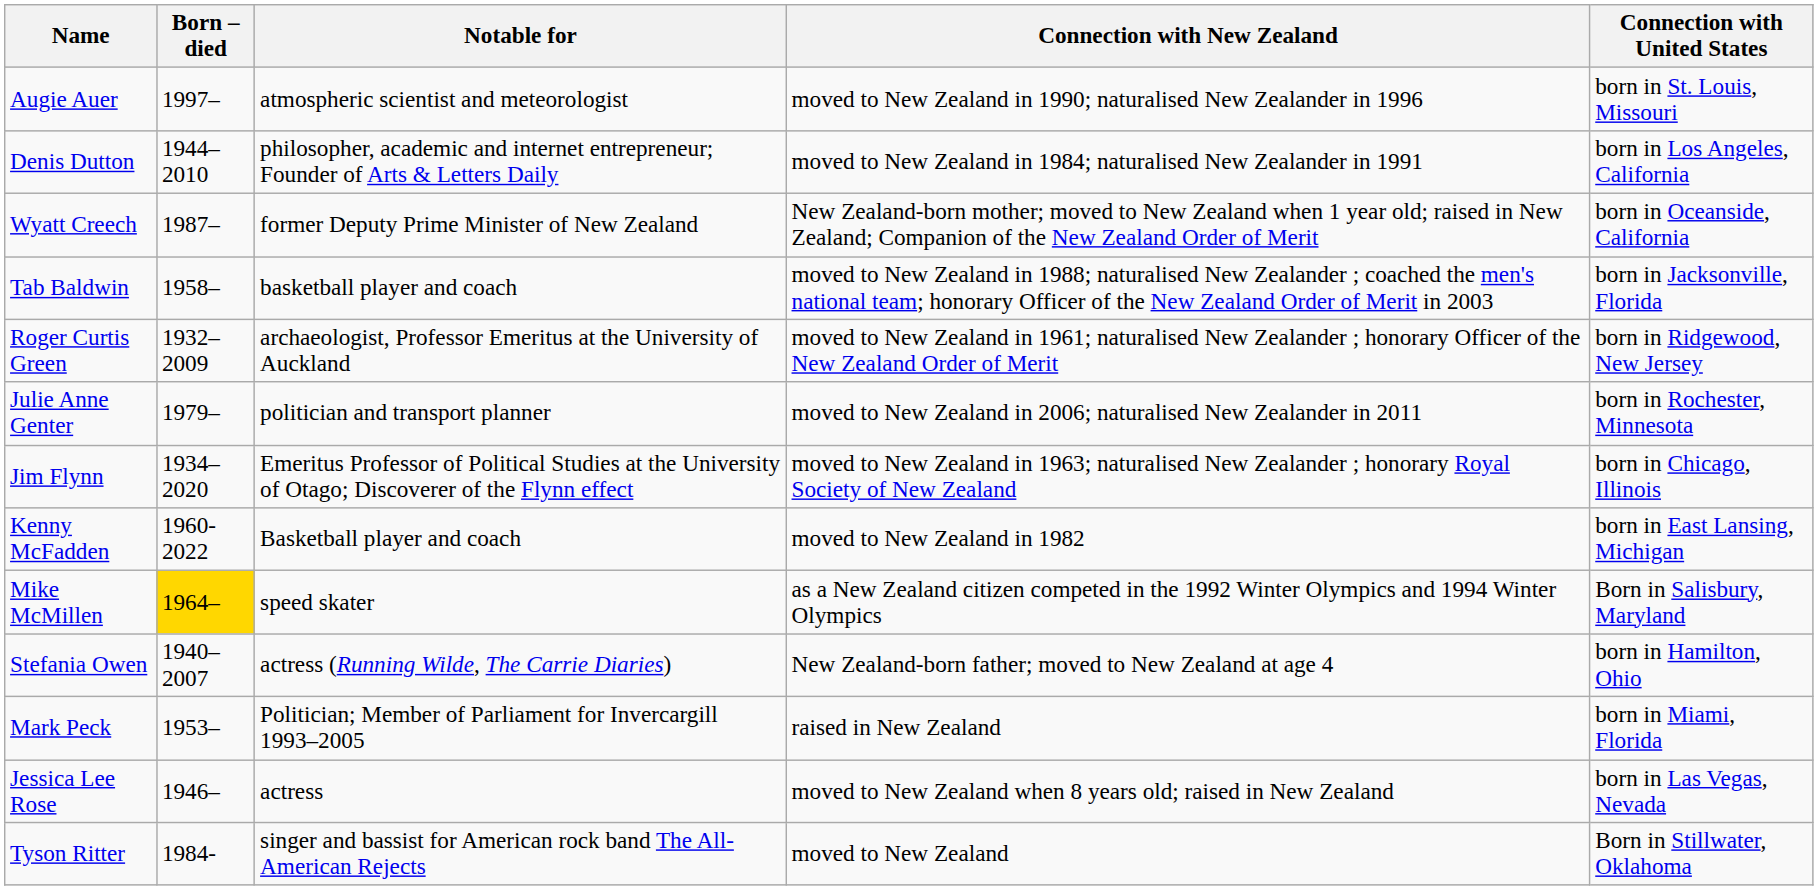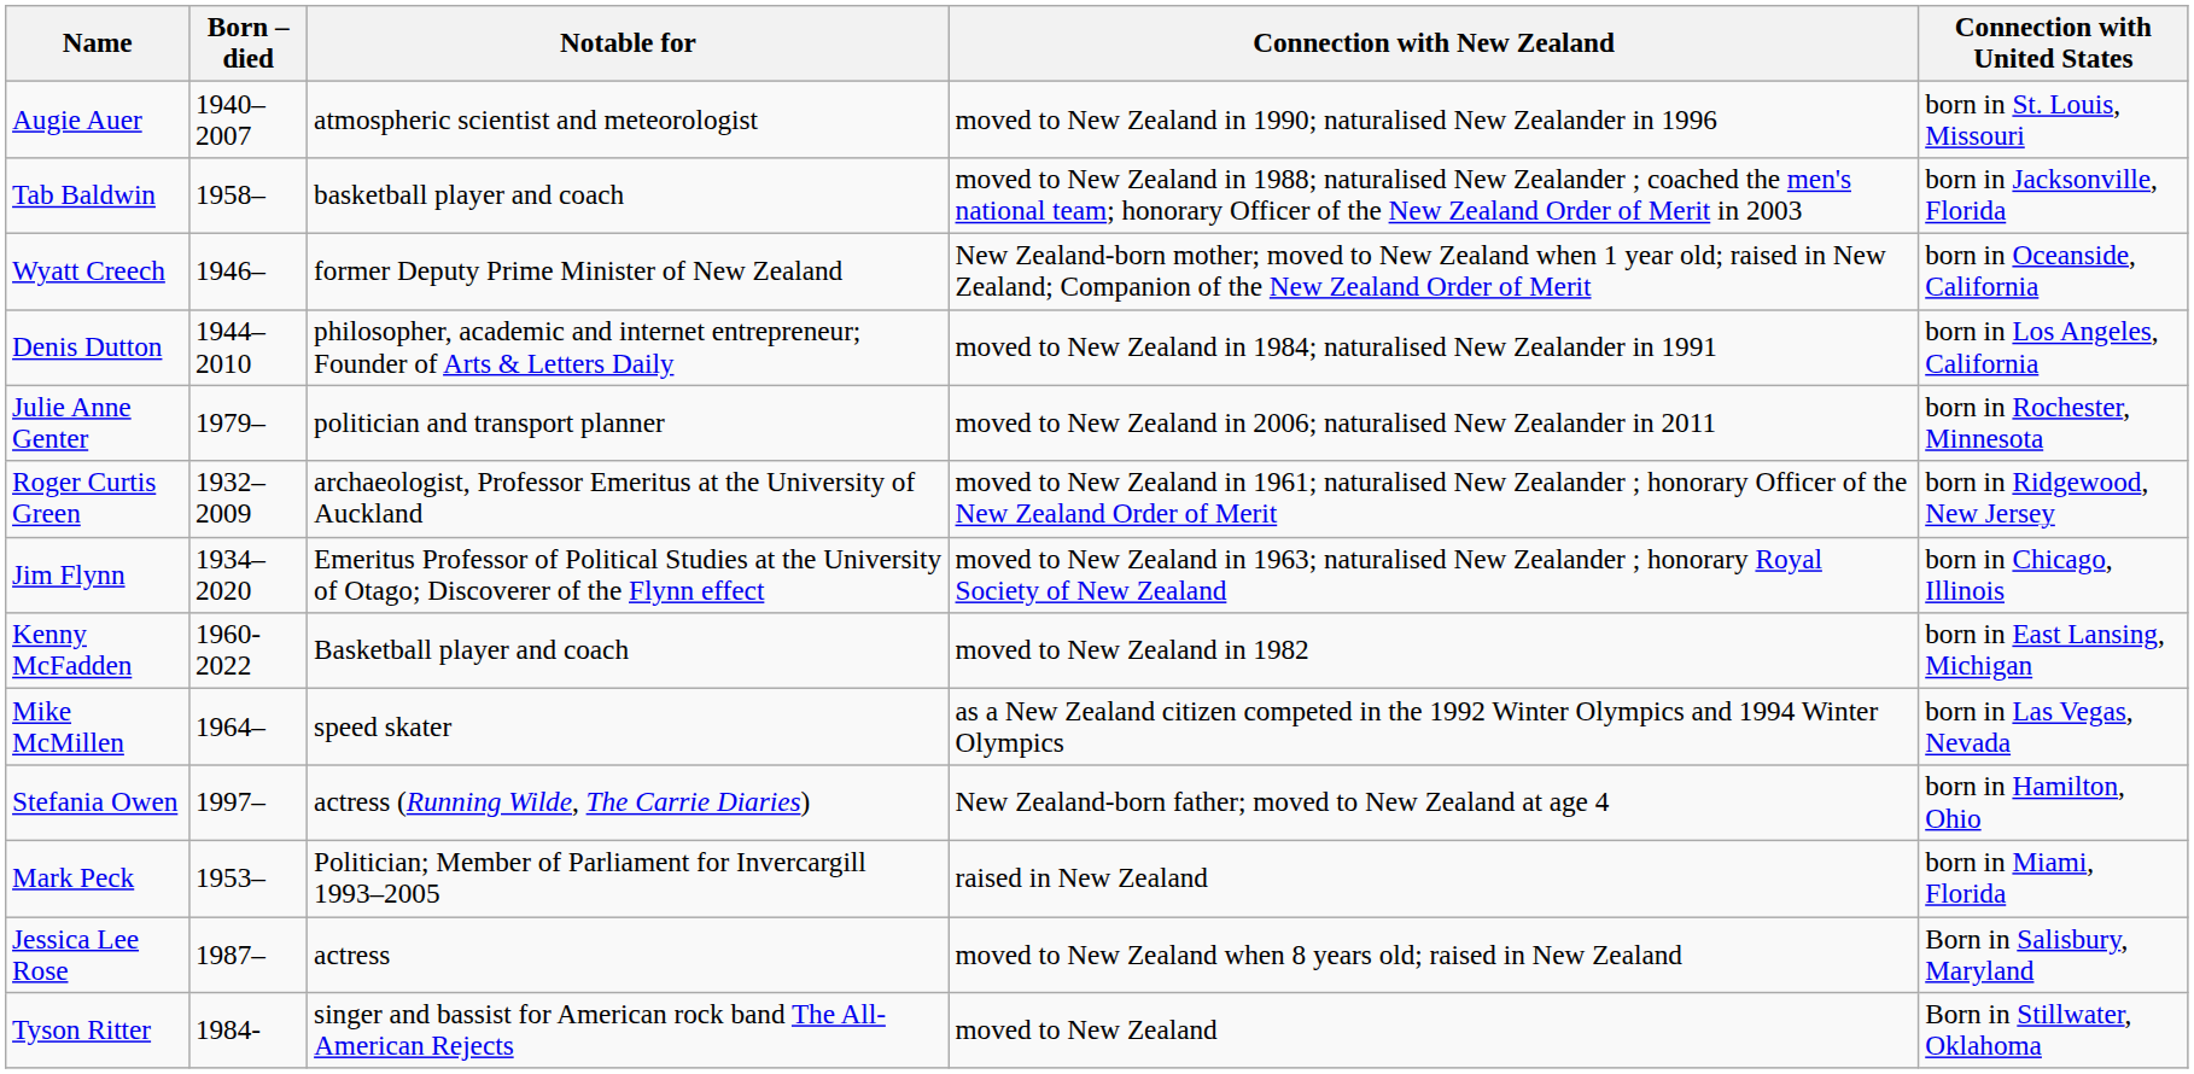Augie Auer | Born – died: 1997– -> 1940–2007
rows swapped: Tab Baldwin <-> Denis Dutton
Wyatt Creech | Born – died: 1987– -> 1946–
rows swapped: Julie Anne Genter <-> Roger Curtis Green
Mike McMillen | Born – died: gold background -> no background
Mike McMillen | Connection with United States: Born in Salisbury, Maryland -> born in Las Vegas, Nevada
Stefania Owen | Born – died: 1940–2007 -> 1997–
Jessica Lee Rose | Born – died: 1946– -> 1987–
Jessica Lee Rose | Connection with United States: born in Las Vegas, Nevada -> Born in Salisbury, Maryland
